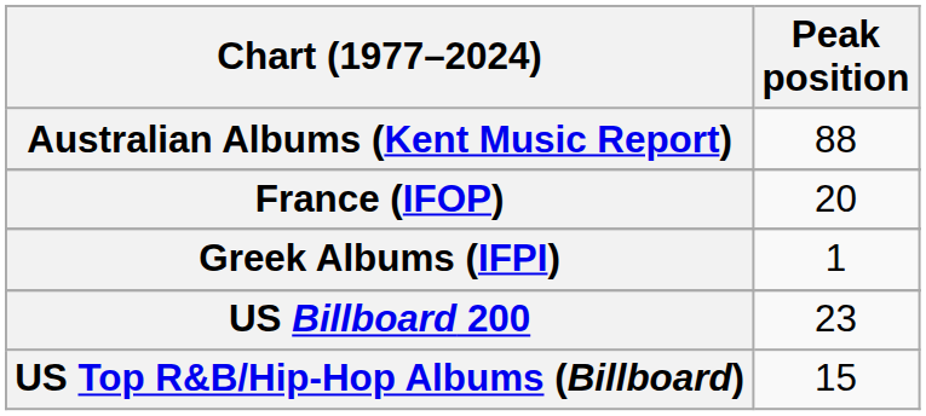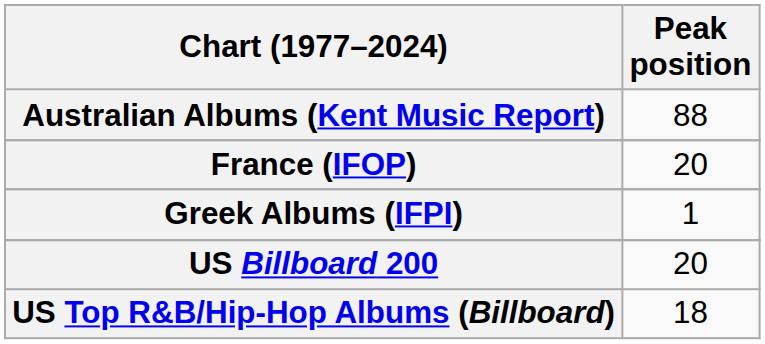US Billboard 200 | Peak position: 23 -> 20
US Top R&B/Hip-Hop Albums (Billboard) | Peak position: 15 -> 18
